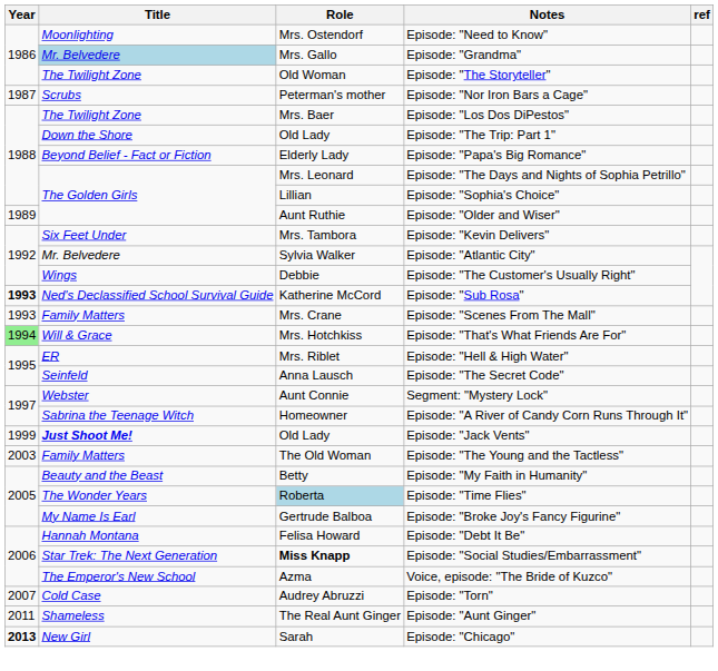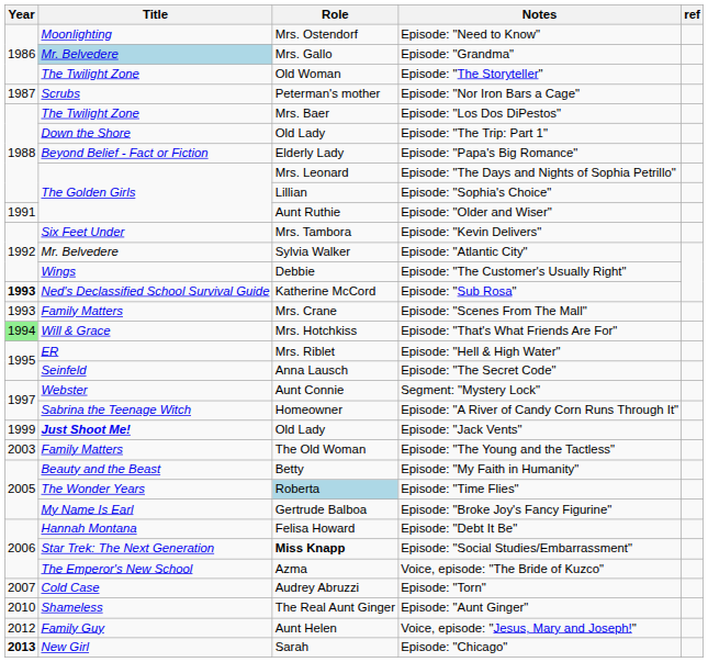Episode: "Older and Wiser" | Year: 1989 -> 1991
Episode: "Aunt Ginger" | Year: 2011 -> 2010
+ row: 2012 | Family Guy | Aunt Helen | Voice, episode: "Jesus, Mary and Joseph!"
